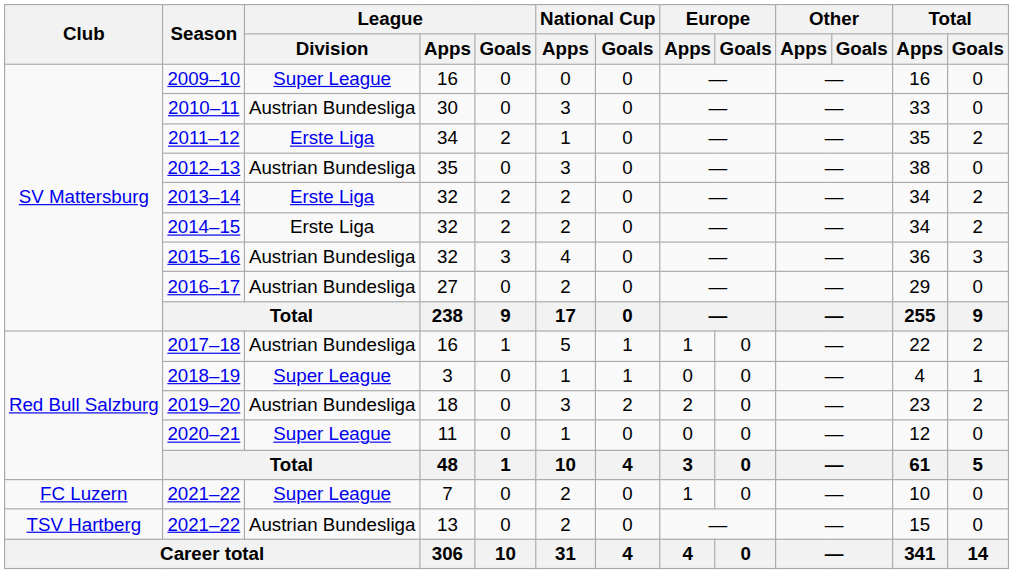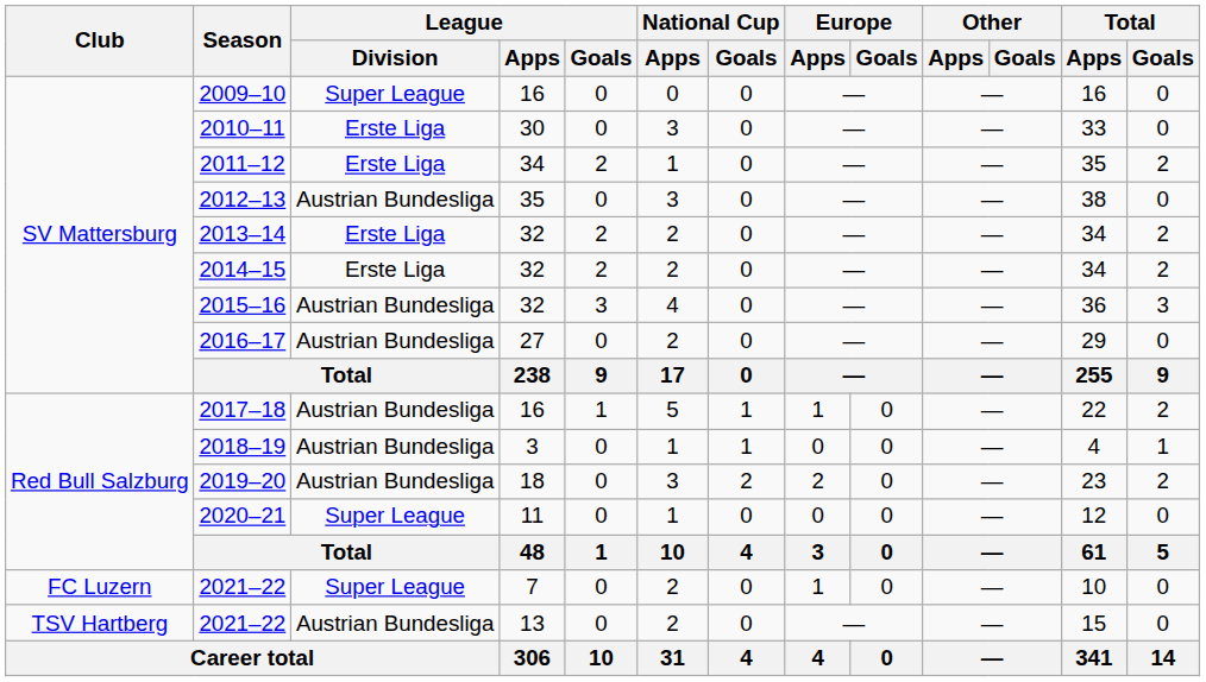2010–11 | League / Division: Austrian Bundesliga -> Erste Liga
2018–19 | League / Division: Super League -> Austrian Bundesliga
